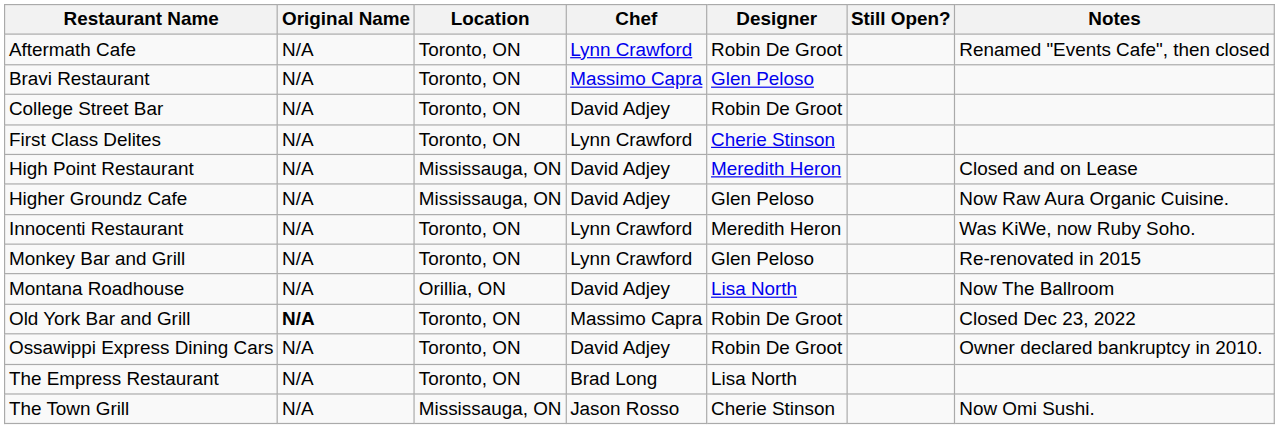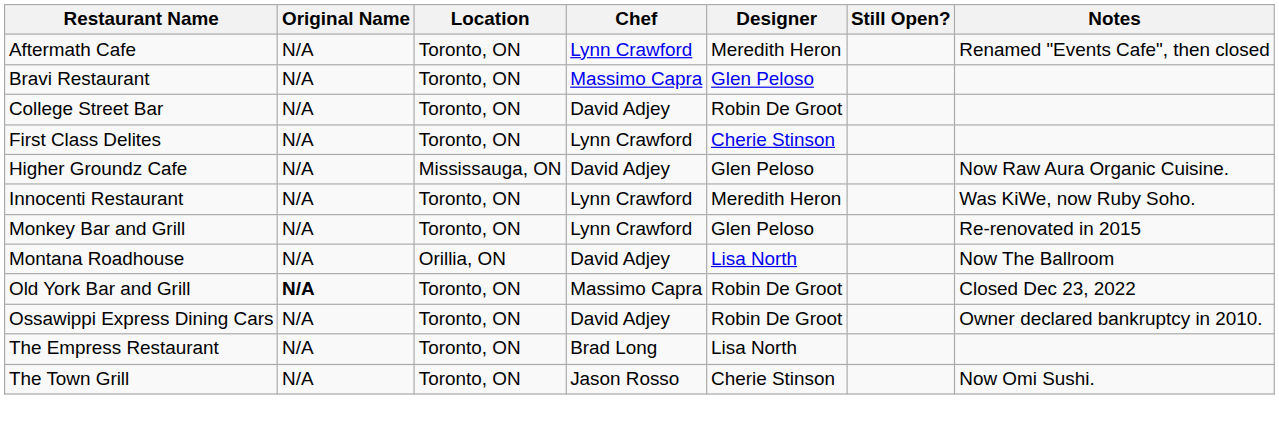Aftermath Cafe | Designer: Robin De Groot -> Meredith Heron
- row: High Point Restaurant | N/A | Mississauga, ON | David Adjey | Meredith Heron | Closed and on Lease
The Town Grill | Location: Mississauga, ON -> Toronto, ON
